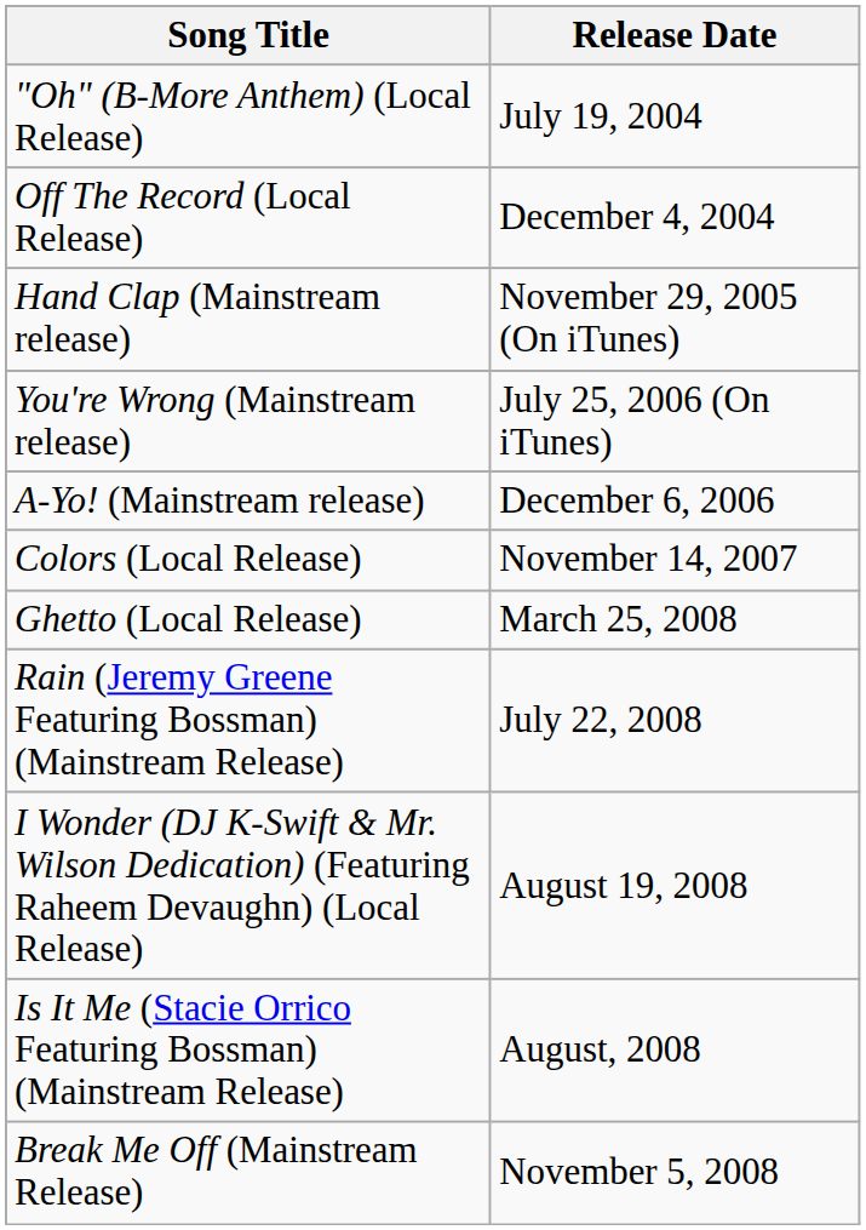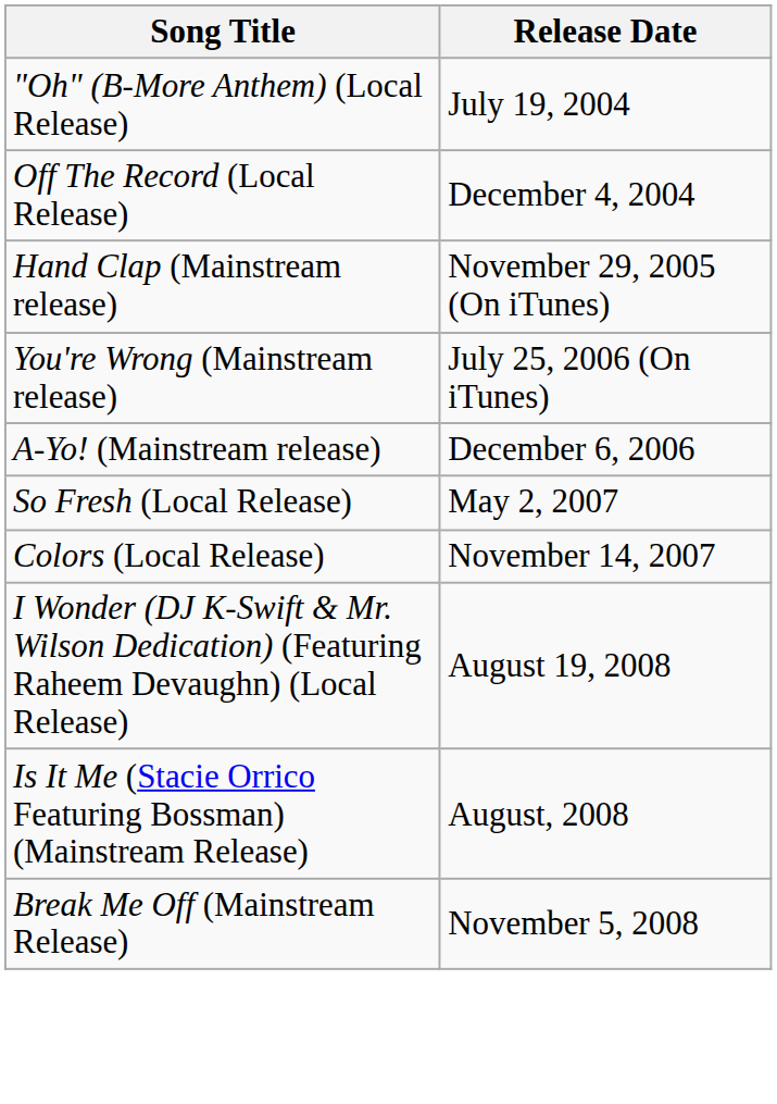+ row: So Fresh (Local Release) | May 2, 2007
- row: Ghetto (Local Release) | March 25, 2008
- row: Rain (Jeremy Greene Featuring Bossman) (Mainstream Release) | July 22, 2008
